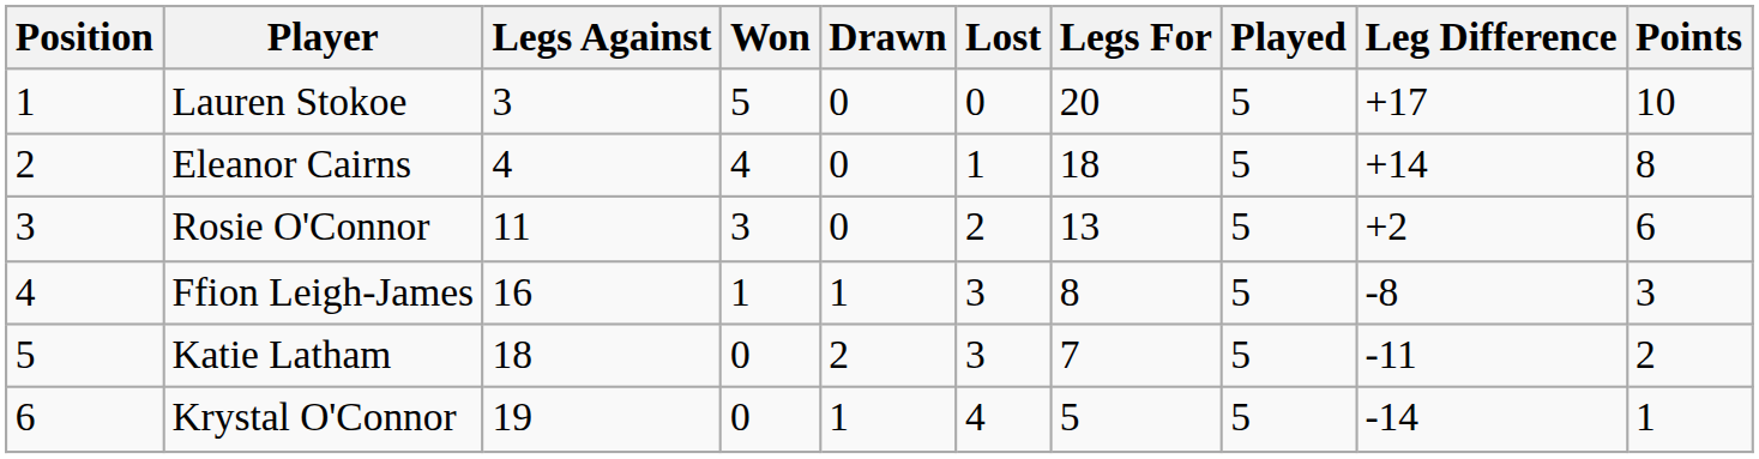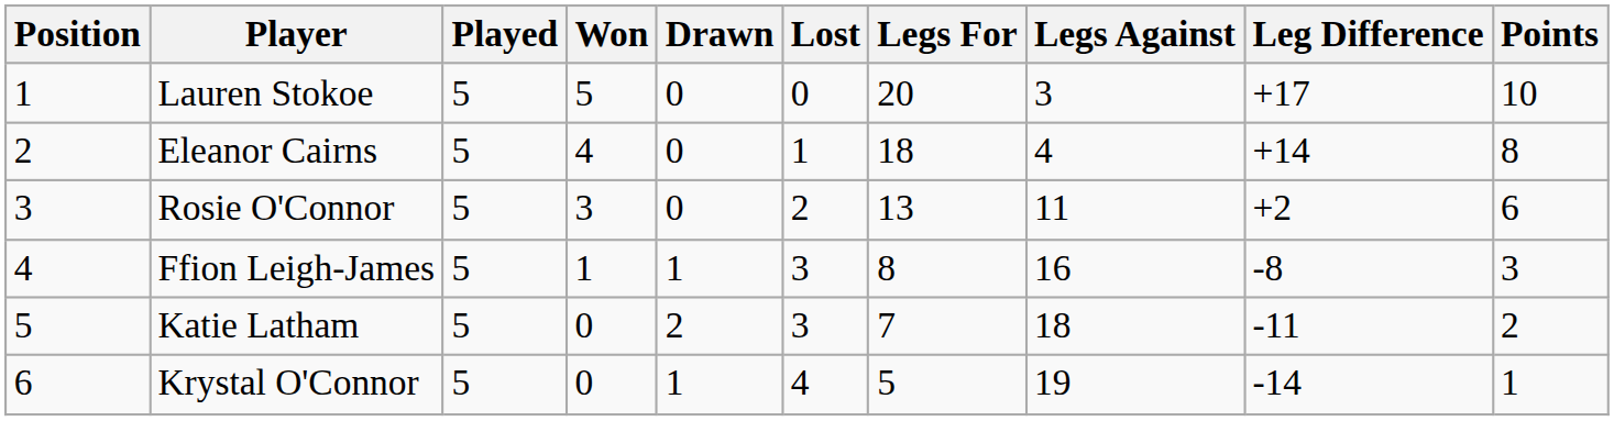columns swapped: Played <-> Legs Against
